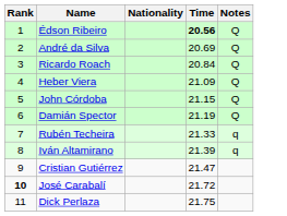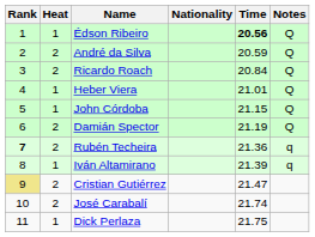+ column: Heat | 1 | 2 | 2 | 1 | 1 | 2 | 2 | 1 | 2 | 2 | 1
André da Silva | Time: 20.69 -> 20.59
Heber Viera | Time: 21.09 -> 21.01
Rubén Techeira | Rank: normal -> bold
Rubén Techeira | Time: 21.33 -> 21.36
Cristian Gutiérrez | Rank: no background -> khaki background
José Carabalí | Rank: bold -> normal
José Carabalí | Time: 21.72 -> 21.74
